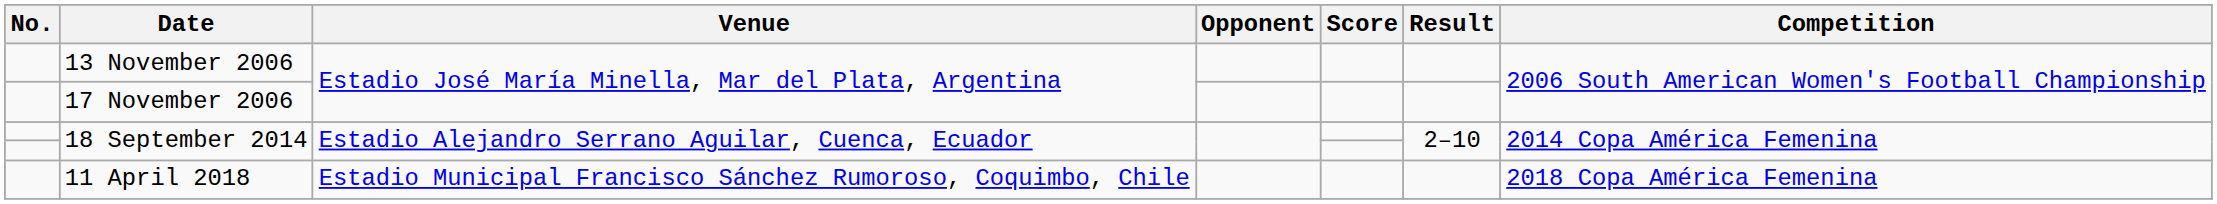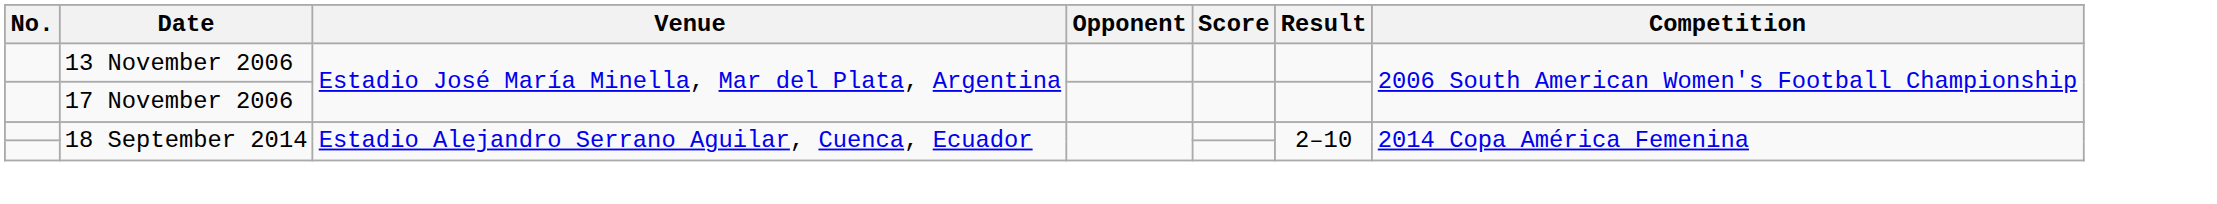- row: 11 April 2018 | Estadio Municipal Francisco Sánchez Rumoroso, Coquimbo, Chile | 2018 Copa América Femenina
